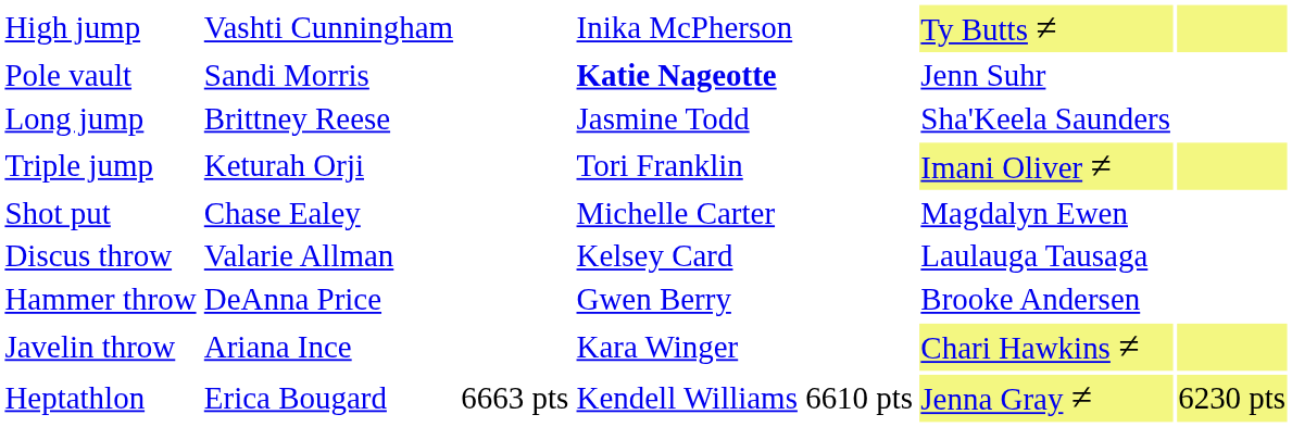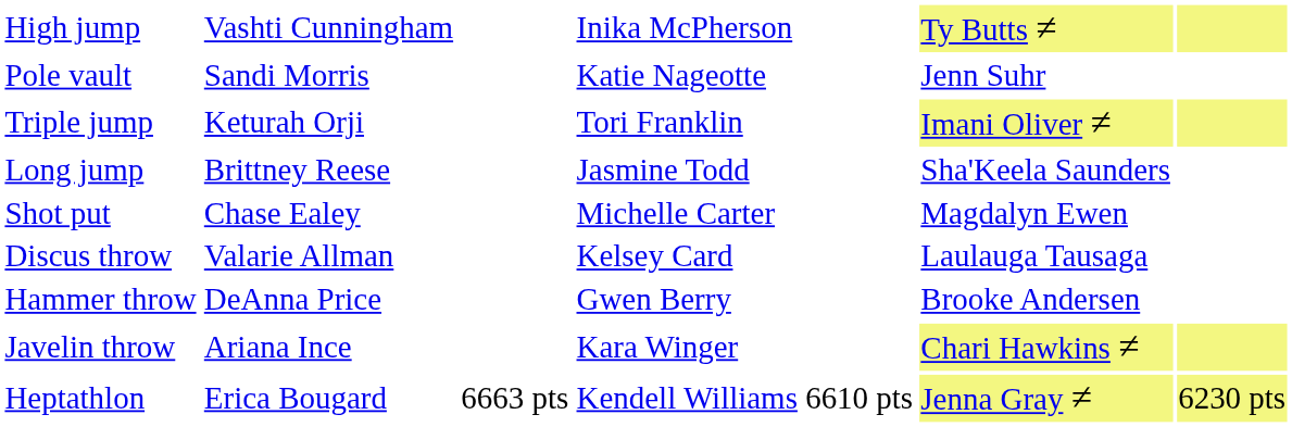Pole vault | column 4: bold -> normal
rows swapped: Long jump <-> Triple jump
